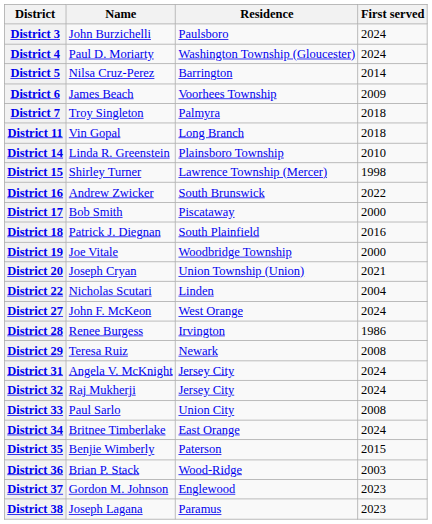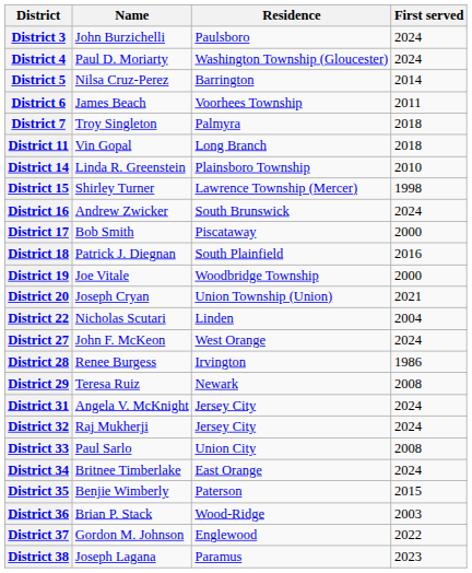District 6 | First served: 2009 -> 2011
District 16 | First served: 2022 -> 2024
District 37 | First served: 2023 -> 2022
